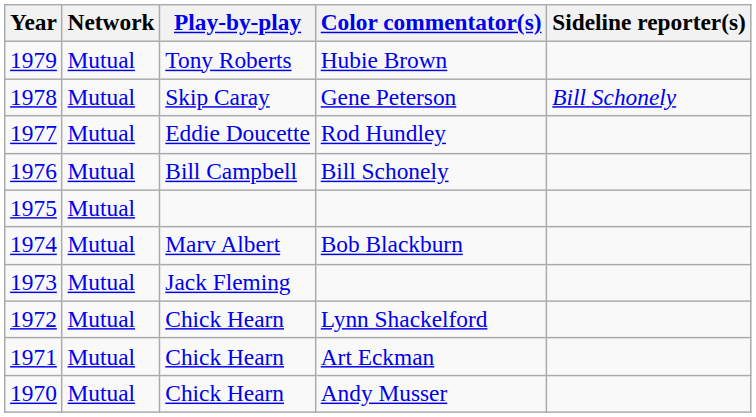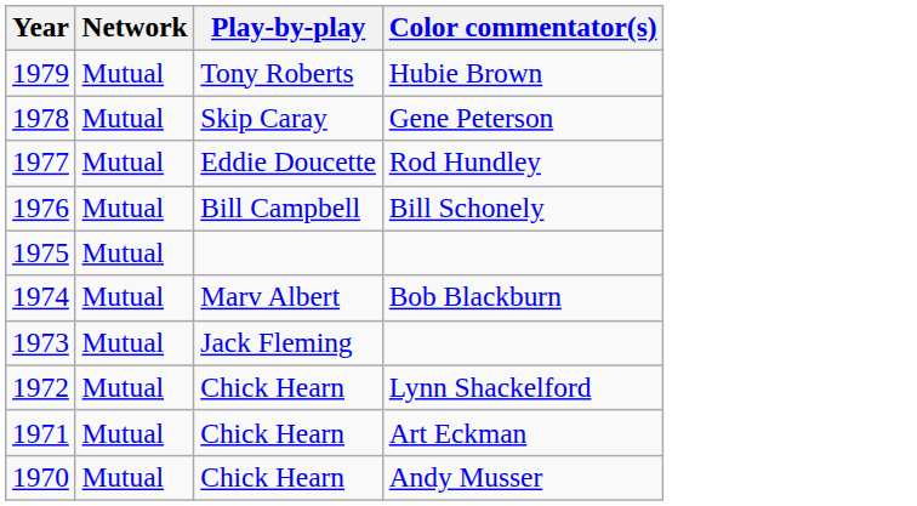- column: Sideline reporter(s) | Bill Schonely
